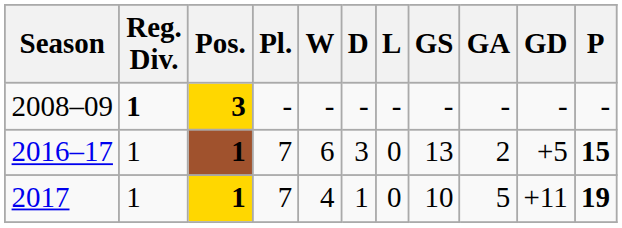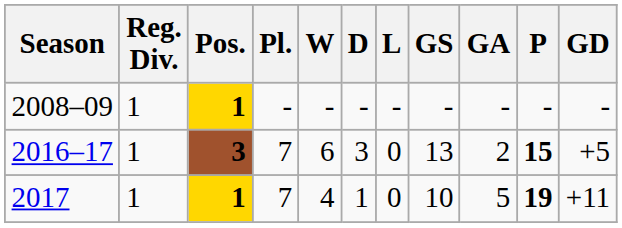columns swapped: GD <-> P
2008–09 | Reg. Div.: bold -> normal
2008–09 | Pos.: 3 -> 1
2016–17 | Pos.: 1 -> 3
